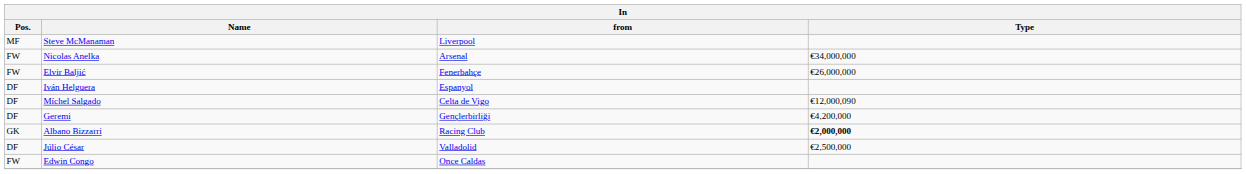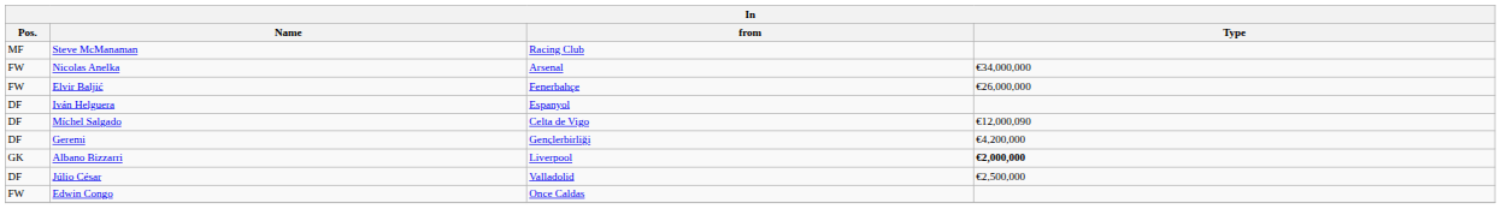Steve McManaman | from: Liverpool -> Racing Club
Albano Bizzarri | from: Racing Club -> Liverpool
